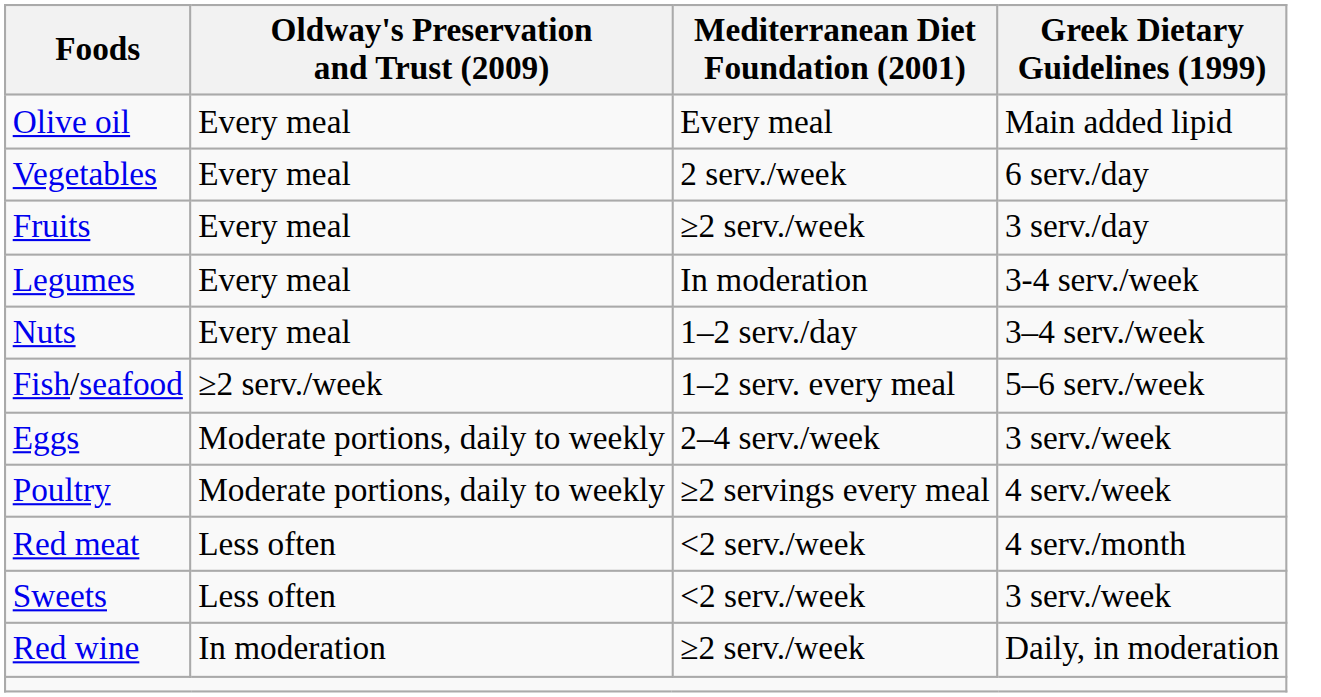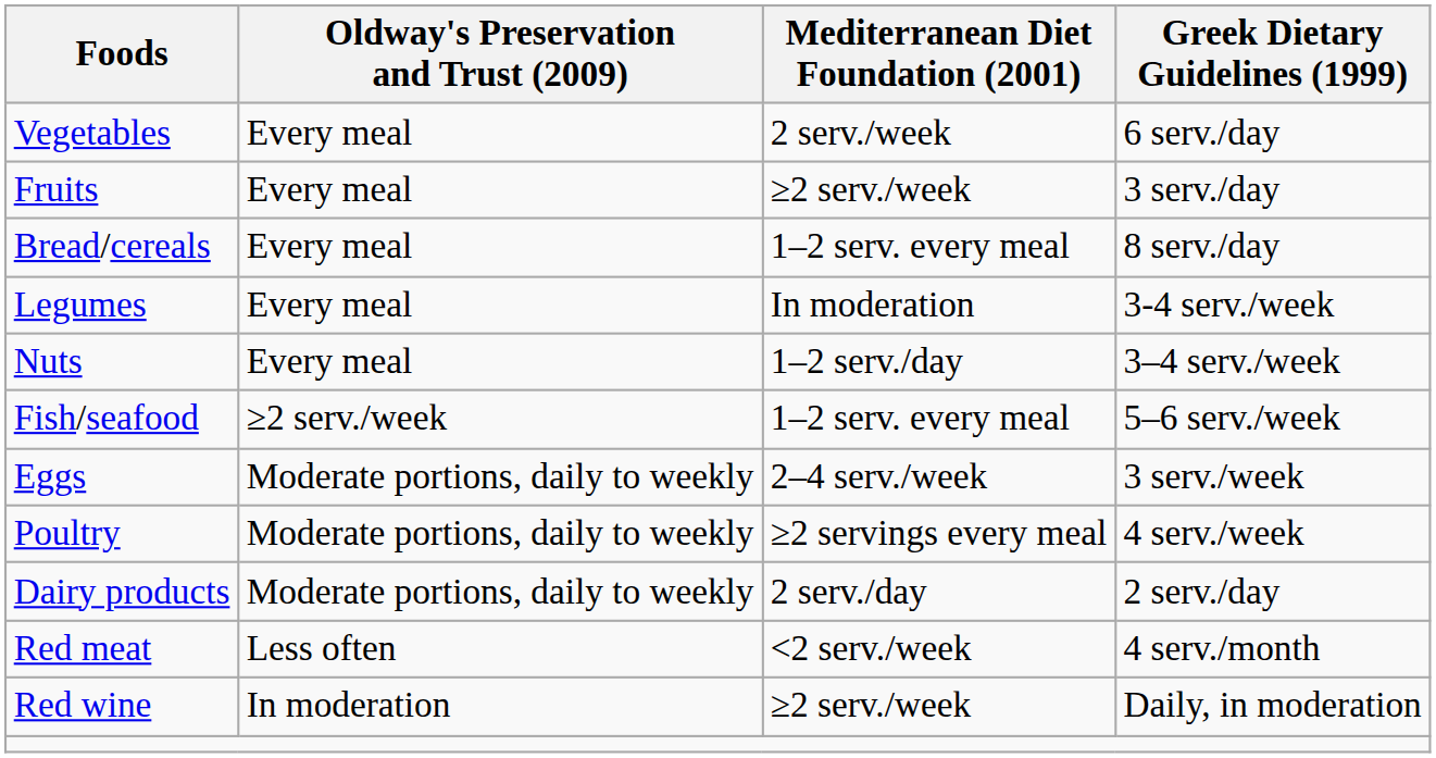- row: Olive oil | Every meal | Every meal | Main added lipid
+ row: Bread/cereals | Every meal | 1–2 serv. every meal | 8 serv./day
+ row: Dairy products | Moderate portions, daily to weekly | 2 serv./day | 2 serv./day
- row: Sweets | Less often | <2 serv./week | 3 serv./week
